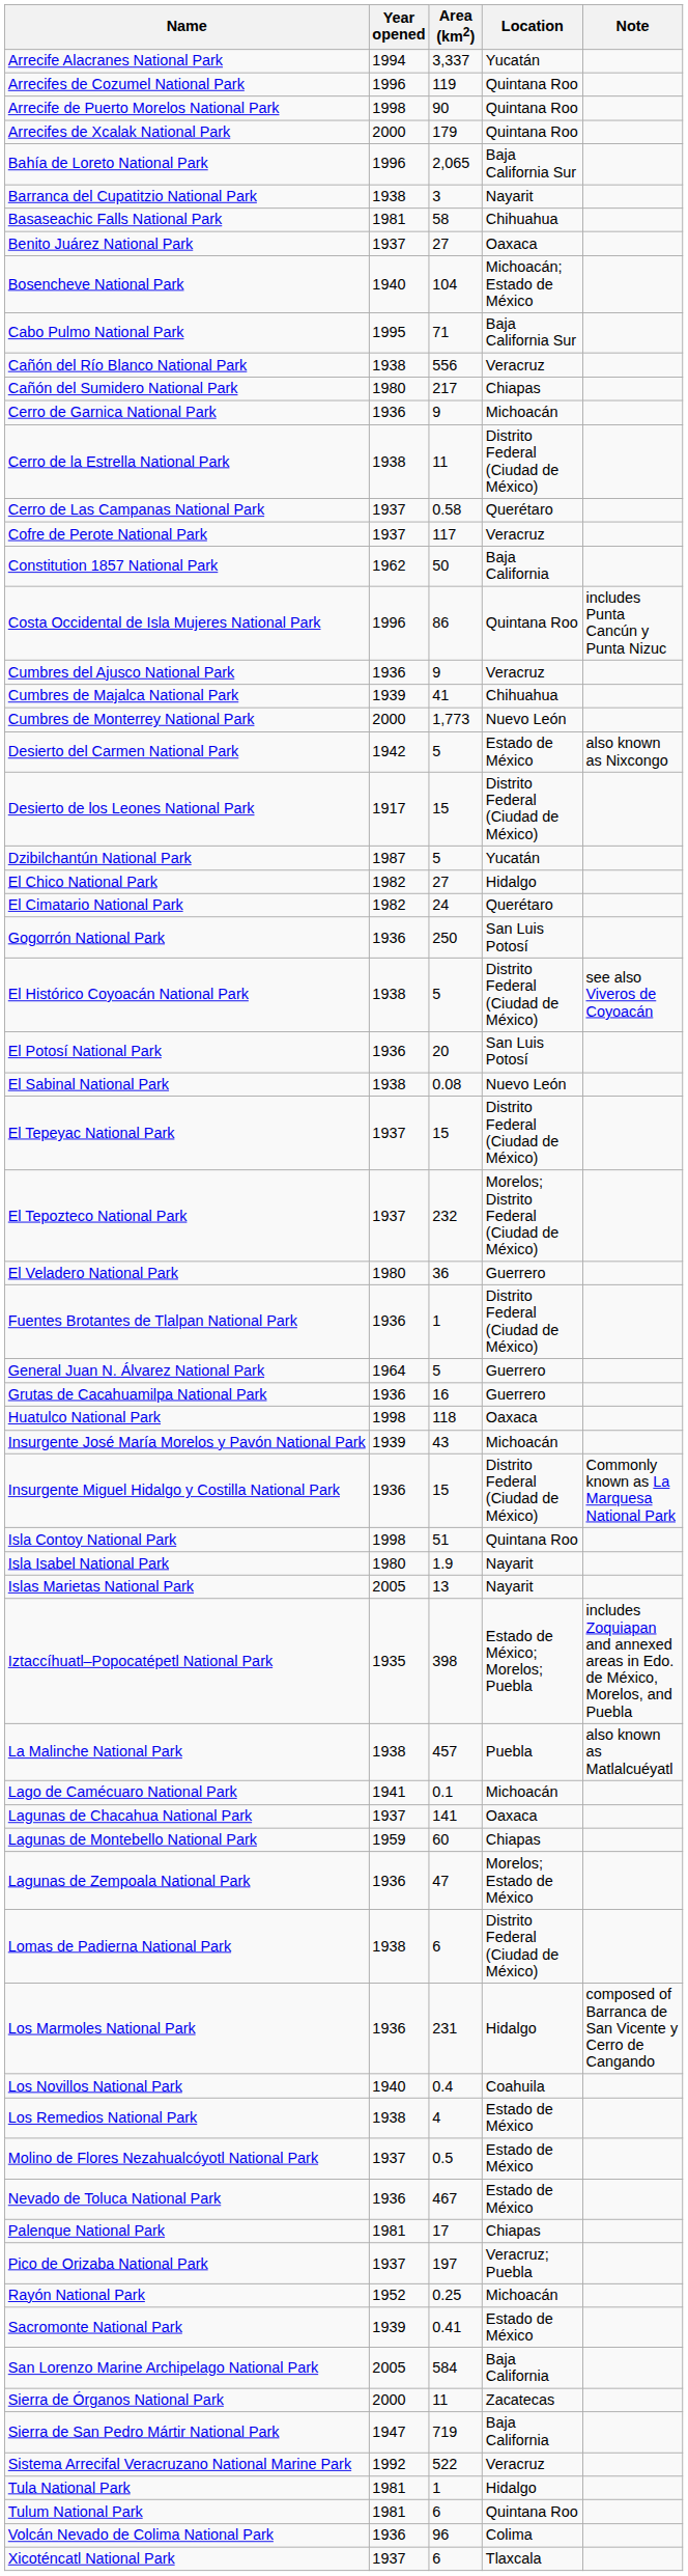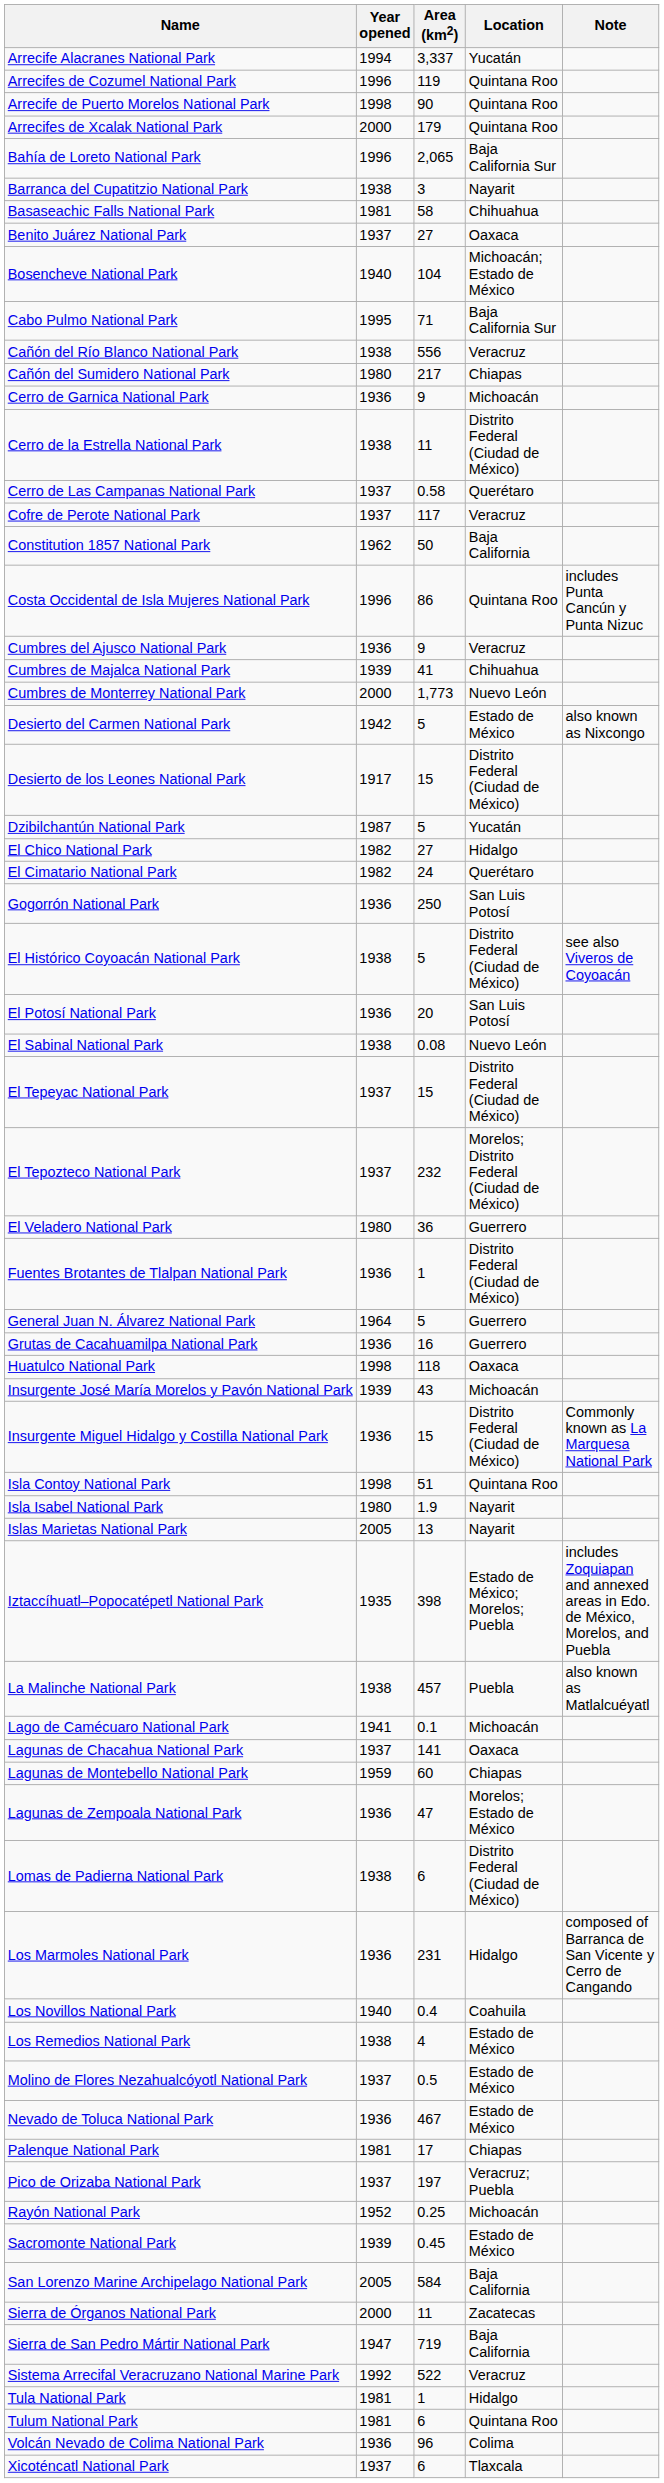Sacromonte National Park | Area (km2): 0.41 -> 0.45
